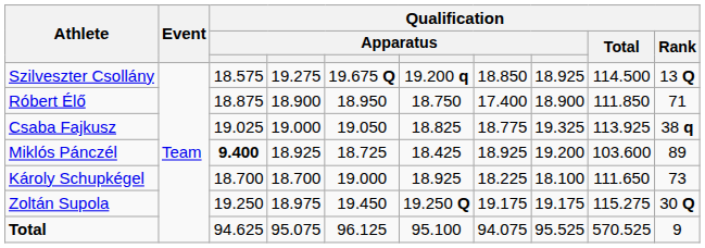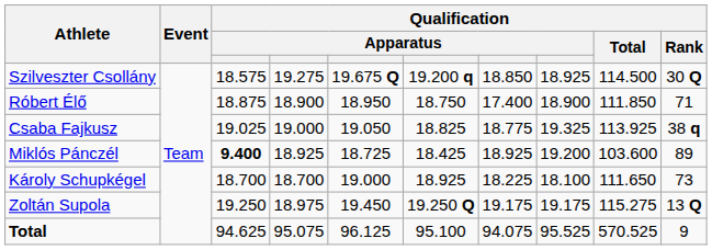Szilveszter Csollány | Qualification / Rank: 13 Q -> 30 Q
Zoltán Supola | Qualification / Rank: 30 Q -> 13 Q
